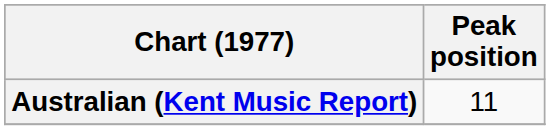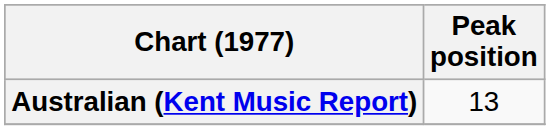Australian (Kent Music Report) | Peak position: 11 -> 13
